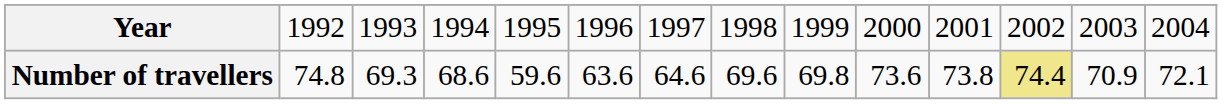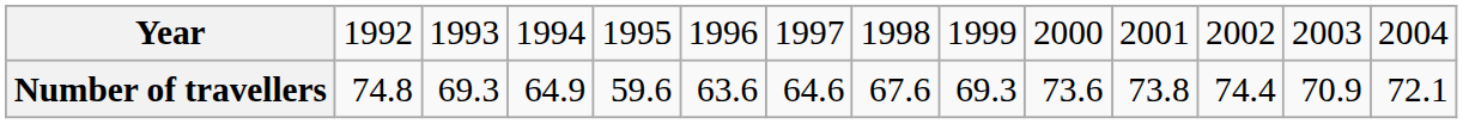Number of travellers | column 4: 68.6 -> 64.9
Number of travellers | column 8: 69.6 -> 67.6
Number of travellers | column 9: 69.8 -> 69.3
Number of travellers | column 12: khaki background -> no background
